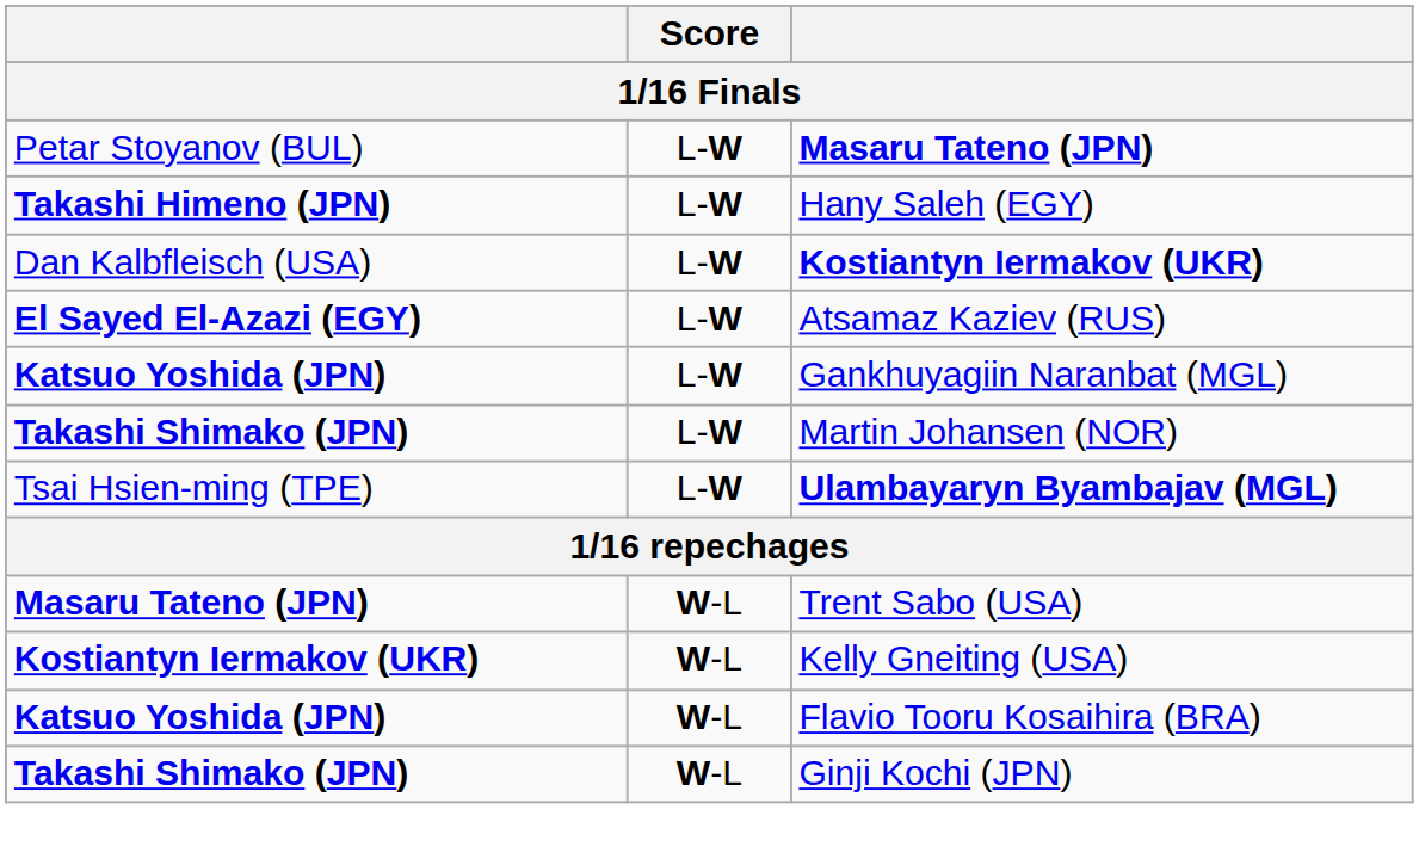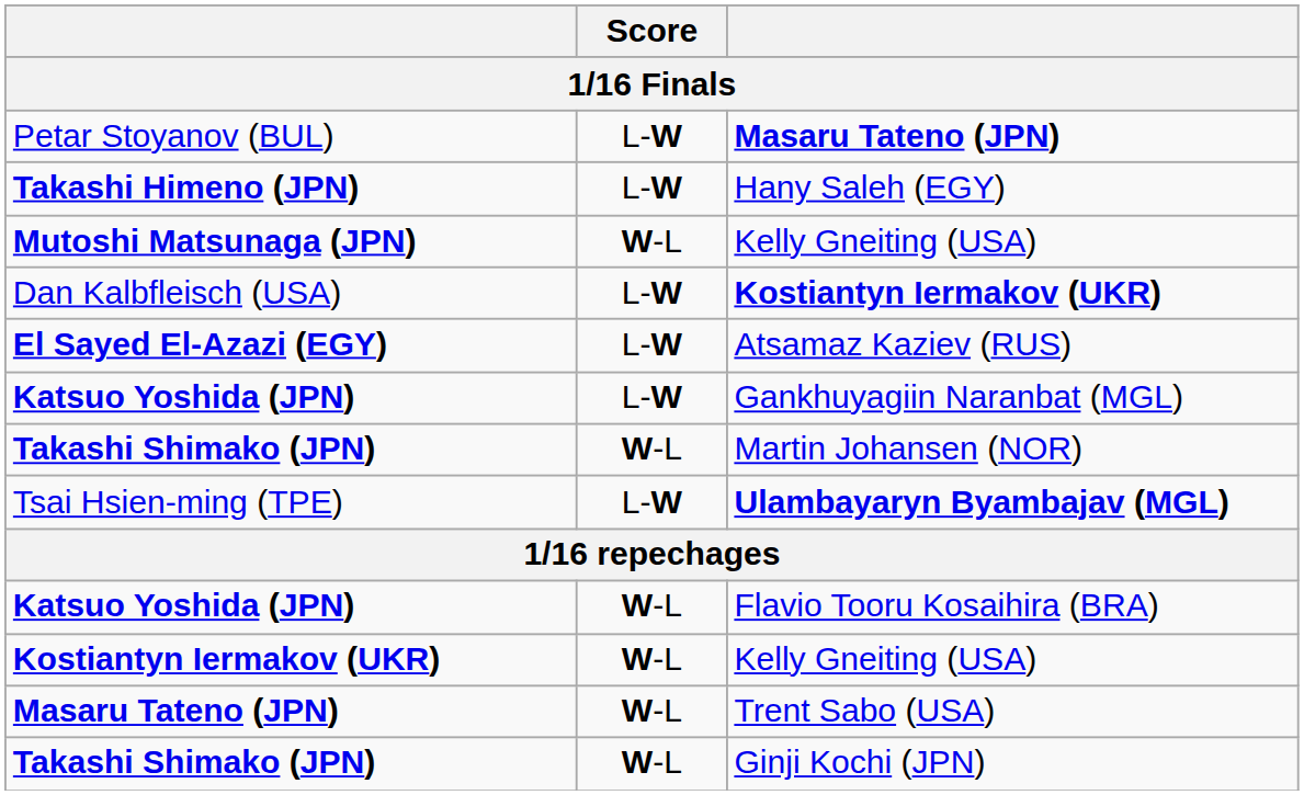+ row: Mutoshi Matsunaga (JPN) | W-L | Kelly Gneiting (USA)
Martin Johansen (NOR) | Score: L-W -> W-L
rows swapped: Trent Sabo (USA) <-> Flavio Tooru Kosaihira (BRA)
